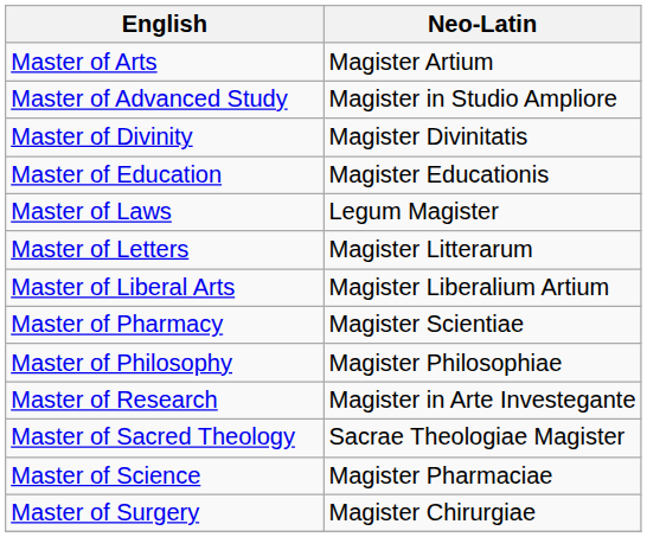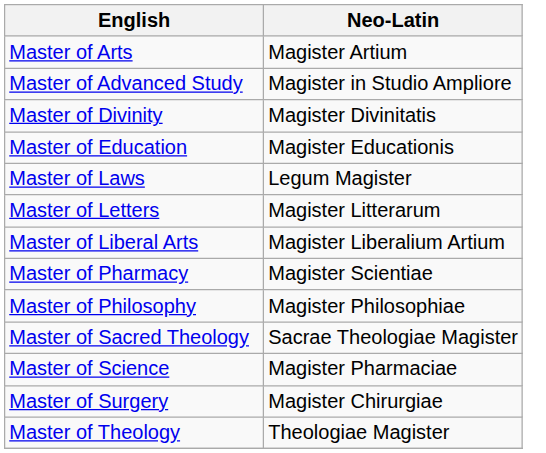- row: Master of Research | Magister in Arte Investegante
+ row: Master of Theology | Theologiae Magister
